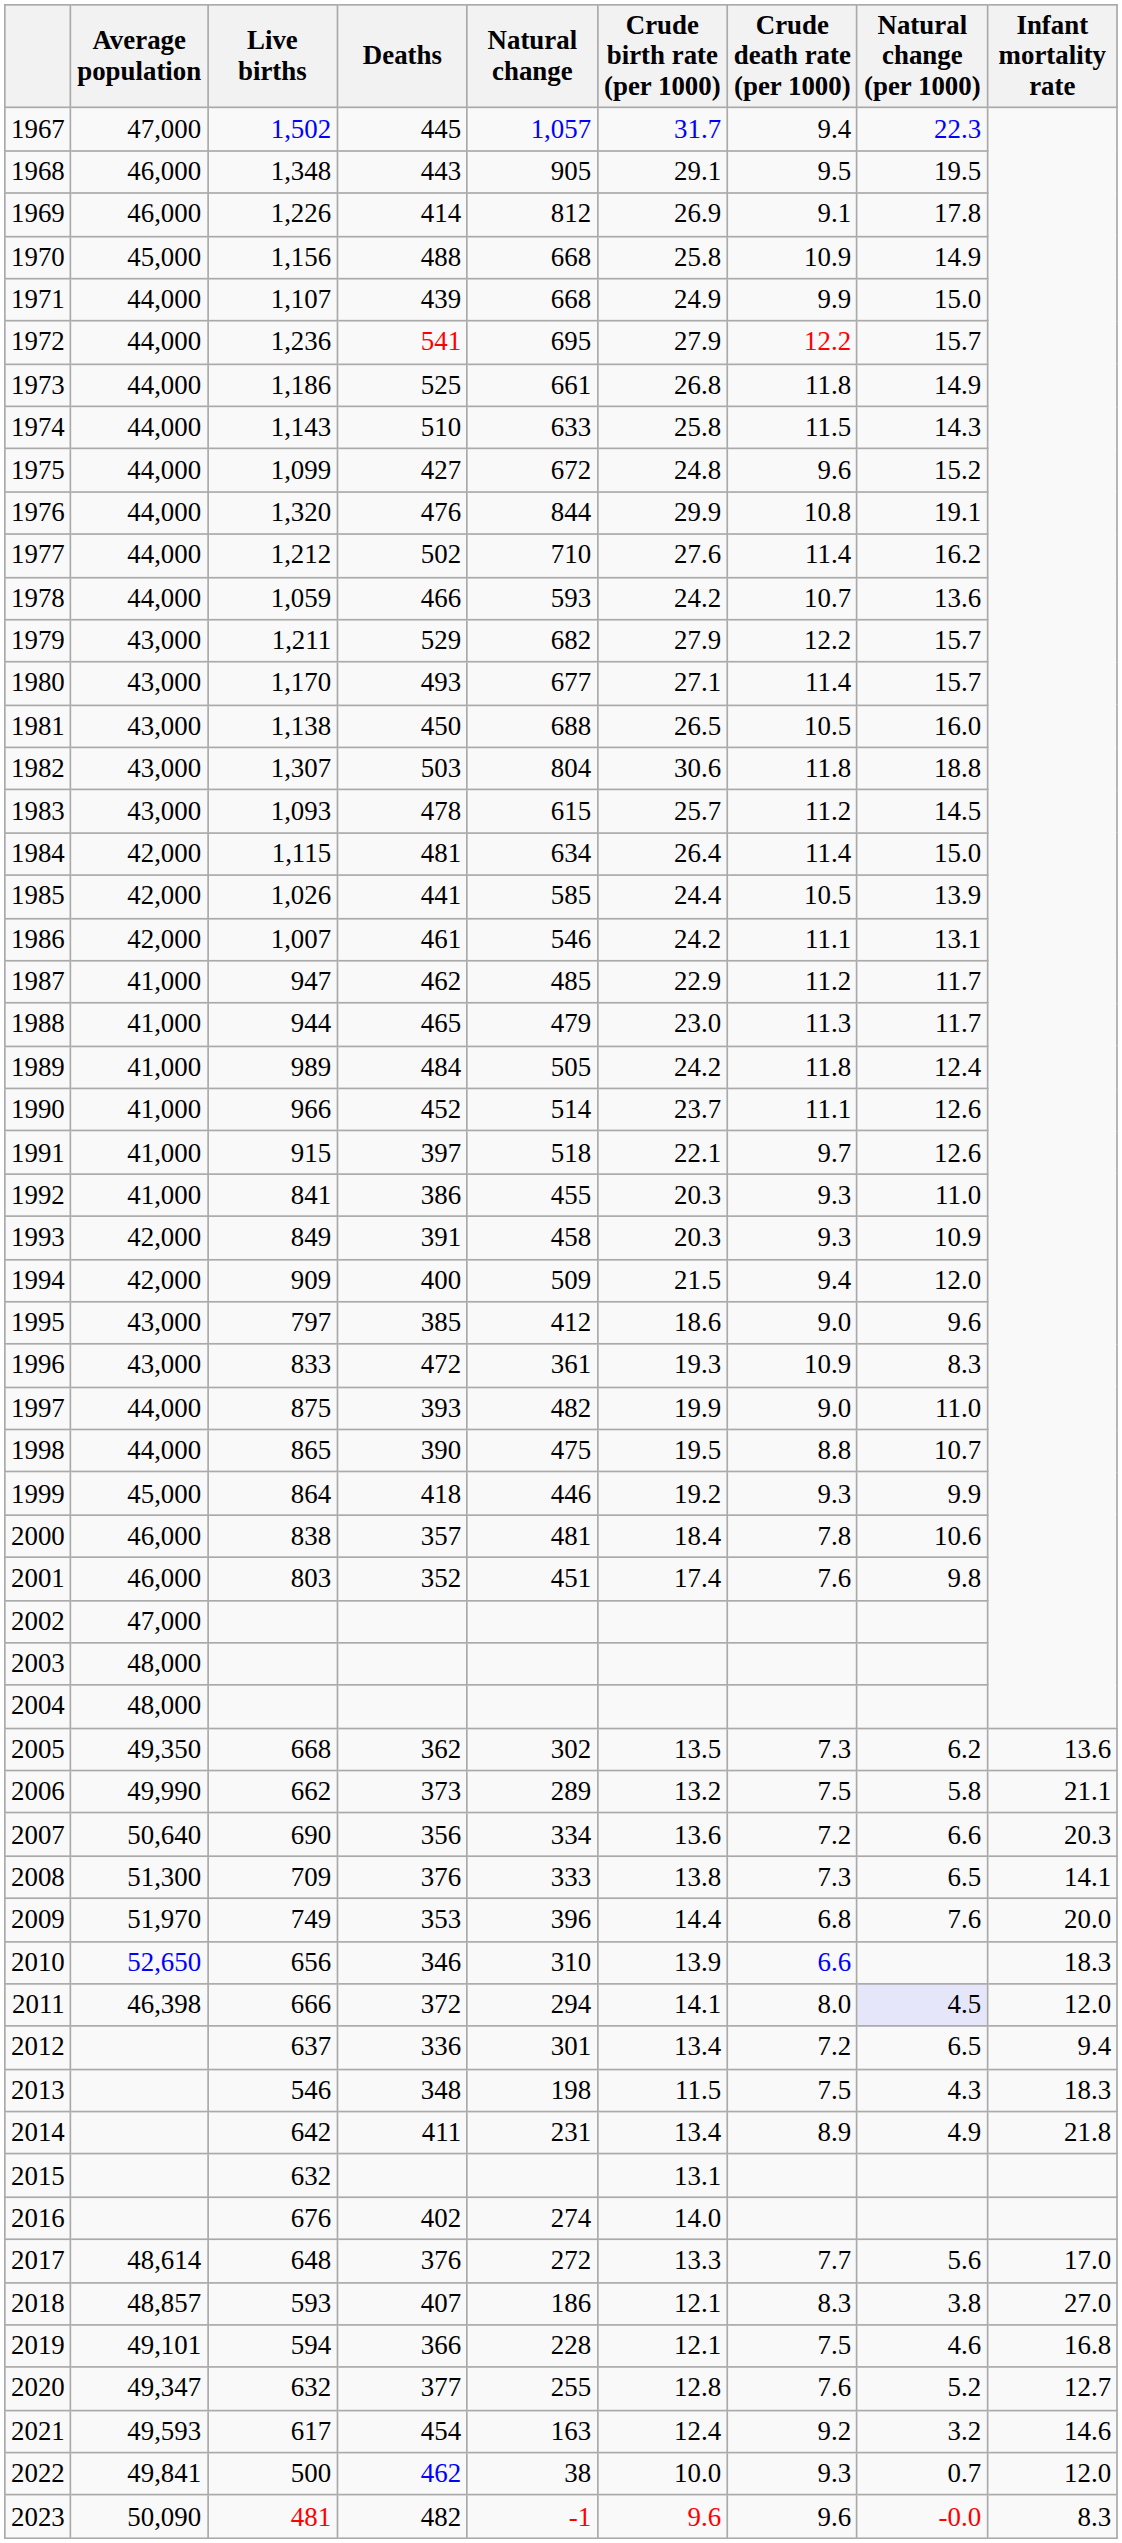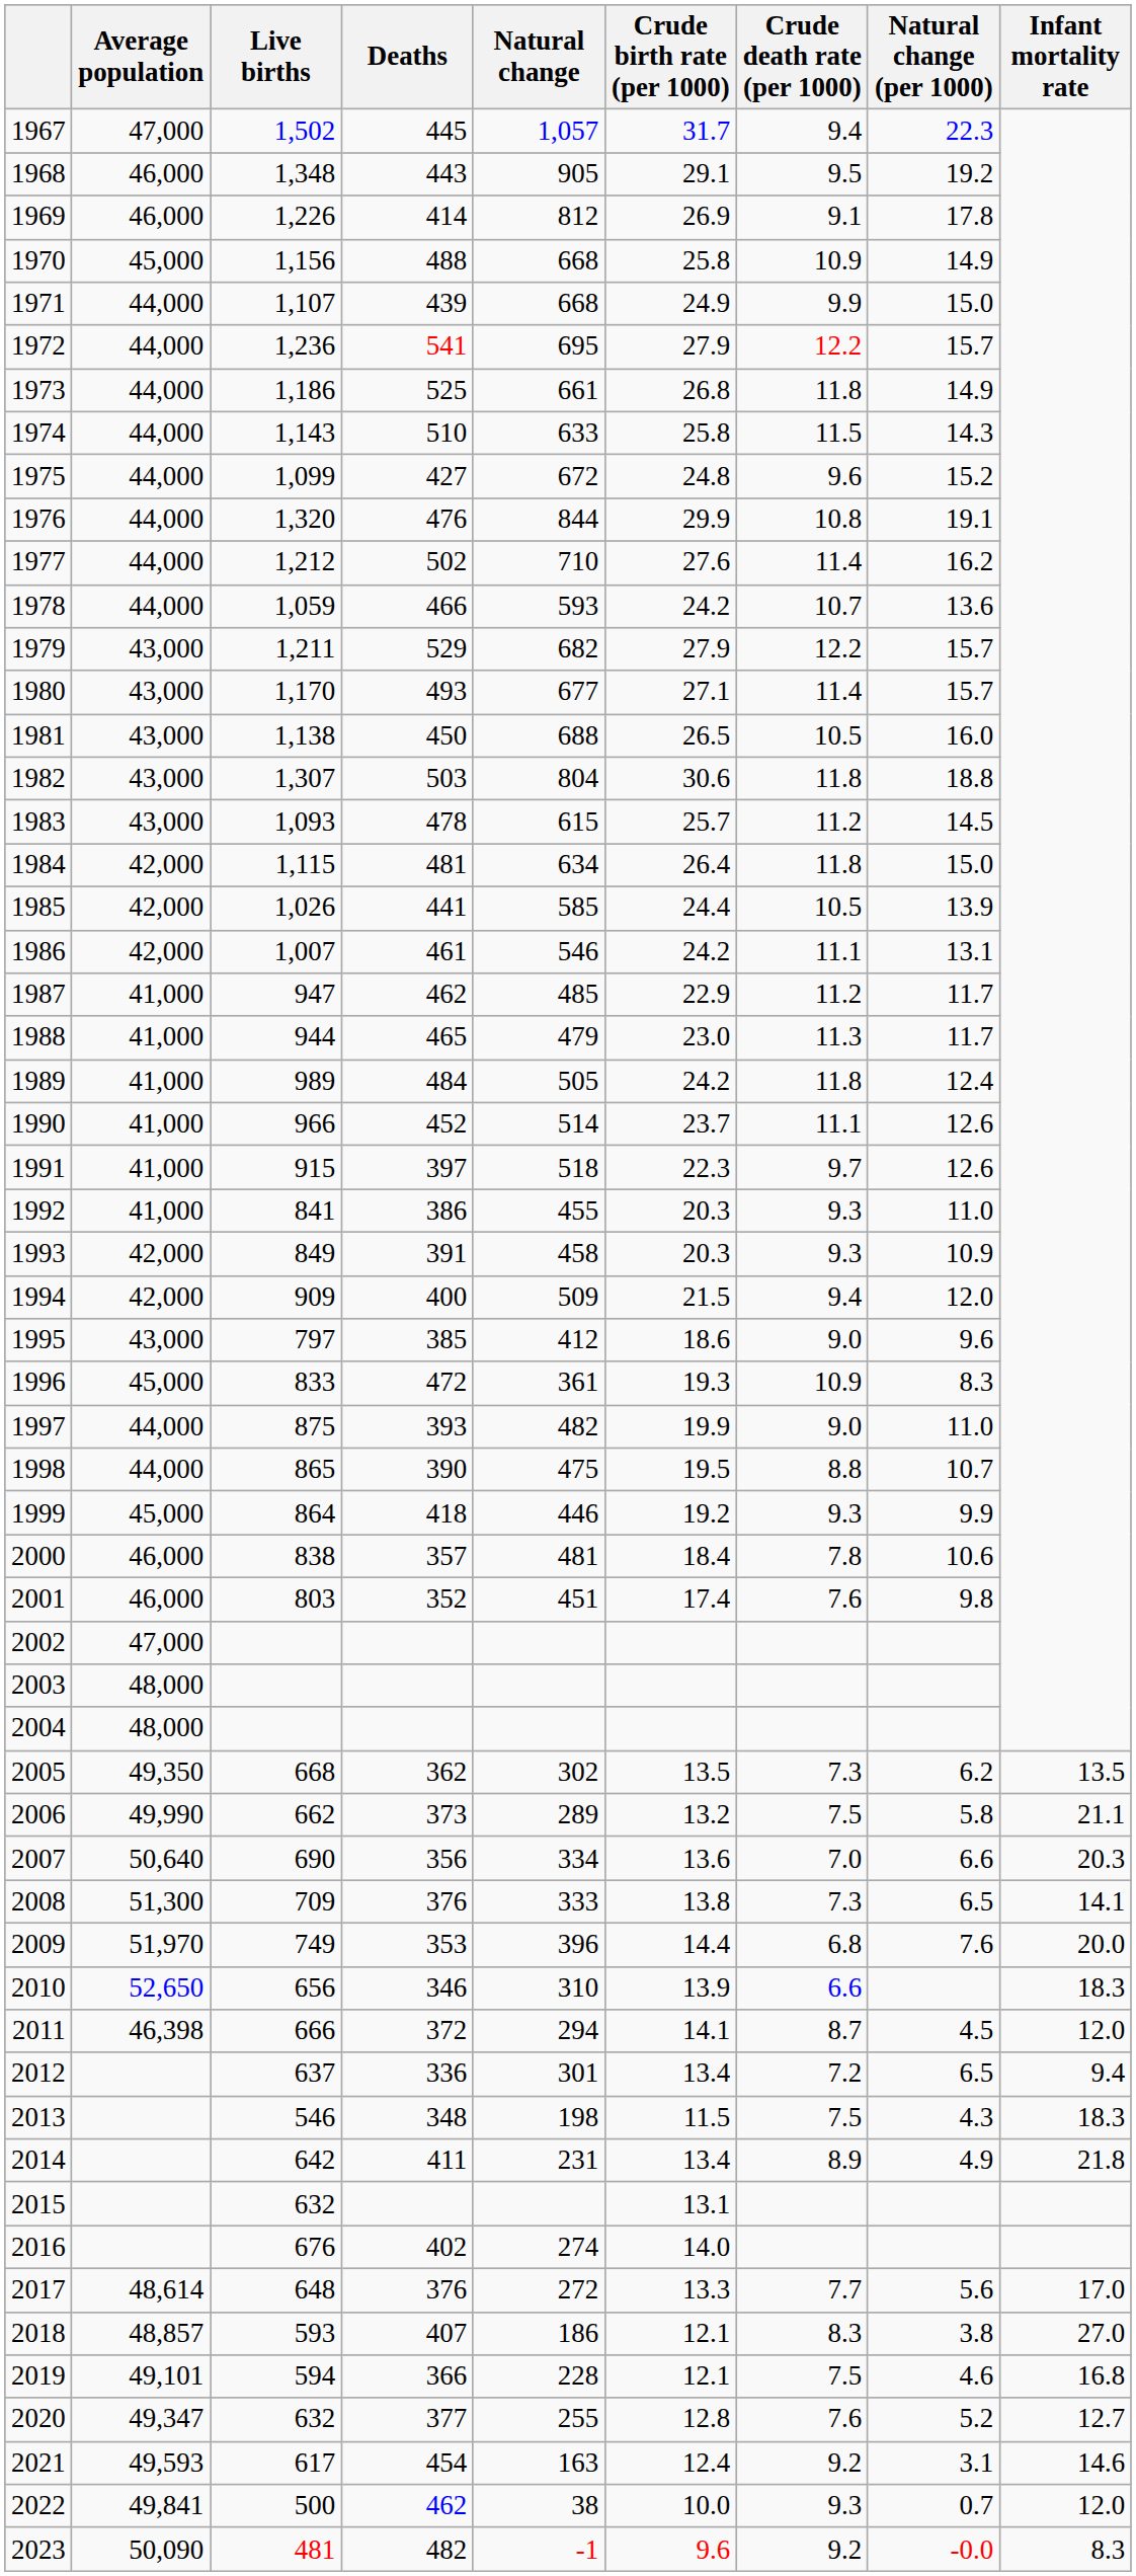1968 | Natural change (per 1000): 19.5 -> 19.2
1984 | Crude death rate (per 1000): 11.4 -> 11.8
1991 | Crude birth rate (per 1000): 22.1 -> 22.3
1996 | Average population: 43,000 -> 45,000
2005 | Infant mortality rate: 13.6 -> 13.5
2007 | Crude death rate (per 1000): 7.2 -> 7.0
2011 | Crude death rate (per 1000): 8.0 -> 8.7
2011 | Natural change (per 1000): lavender background -> no background
2021 | Natural change (per 1000): 3.2 -> 3.1
2023 | Crude death rate (per 1000): 9.6 -> 9.2
